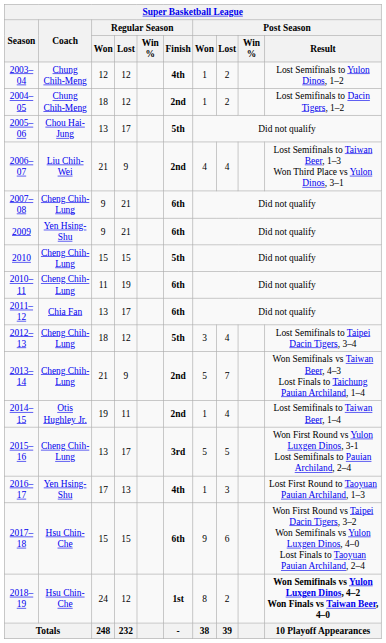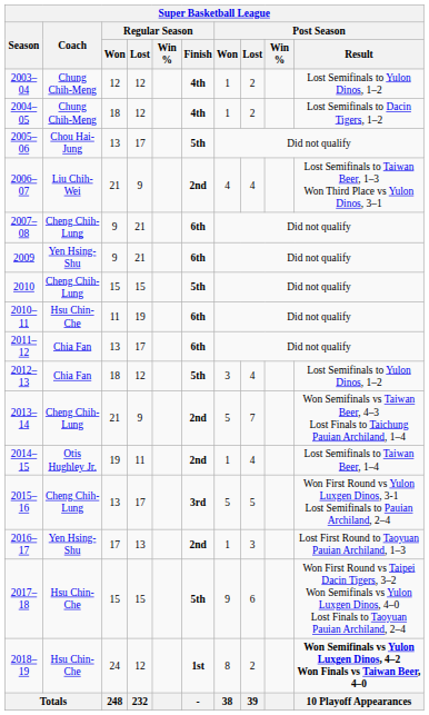2004–05 | Regular Season / Finish: 2nd -> 4th
2010–11 | Coach: Cheng Chih-Lung -> Hsu Chin-Che
2012–13 | Coach: Cheng Chih-Lung -> Chia Fan
2012–13 | Post Season / Result: Lost Semifinals to Taipei Dacin Tigers, 3–4 -> Lost Semifinals to Yulon Dinos, 1–2
2016–17 | Regular Season / Finish: 4th -> 2nd
2017–18 | Regular Season / Finish: 6th -> 5th
